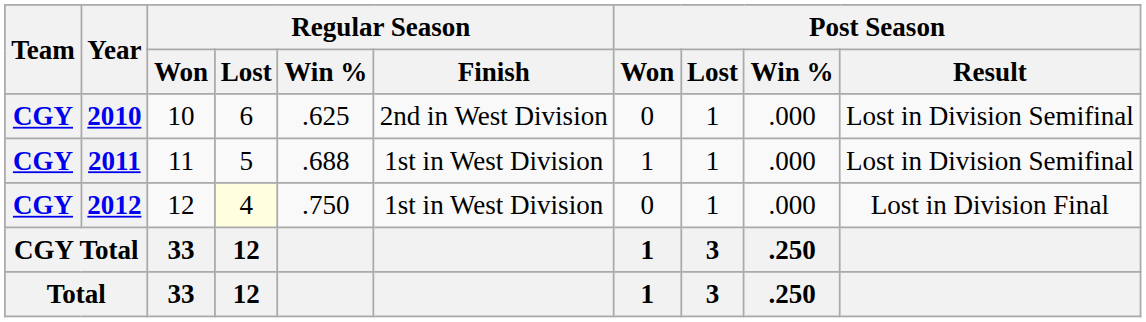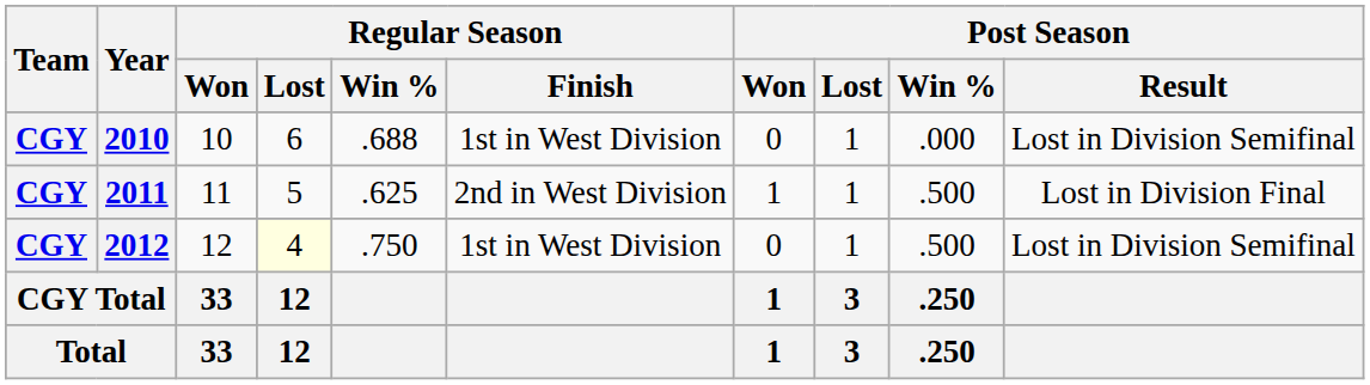2010 | Regular Season / Win %: .625 -> .688
2010 | Regular Season / Finish: 2nd in West Division -> 1st in West Division
2011 | Regular Season / Win %: .688 -> .625
2011 | Regular Season / Finish: 1st in West Division -> 2nd in West Division
2011 | Post Season / Win %: .000 -> .500
2011 | Post Season / Result: Lost in Division Semifinal -> Lost in Division Final
2012 | Post Season / Win %: .000 -> .500
2012 | Post Season / Result: Lost in Division Final -> Lost in Division Semifinal
